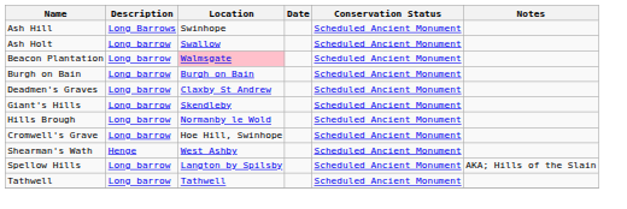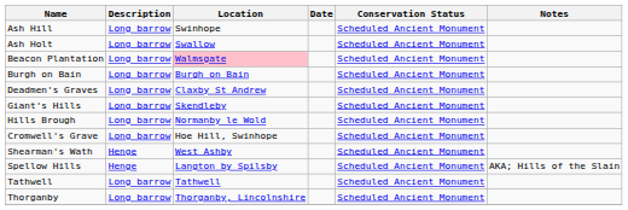Ash Hill | Description: Long Barrows -> Long barrow
Spellow Hills | Description: Long barrow -> Henge
+ row: Thorganby | Long barrow | Thorganby, Lincolnshire | Scheduled Ancient Monument
